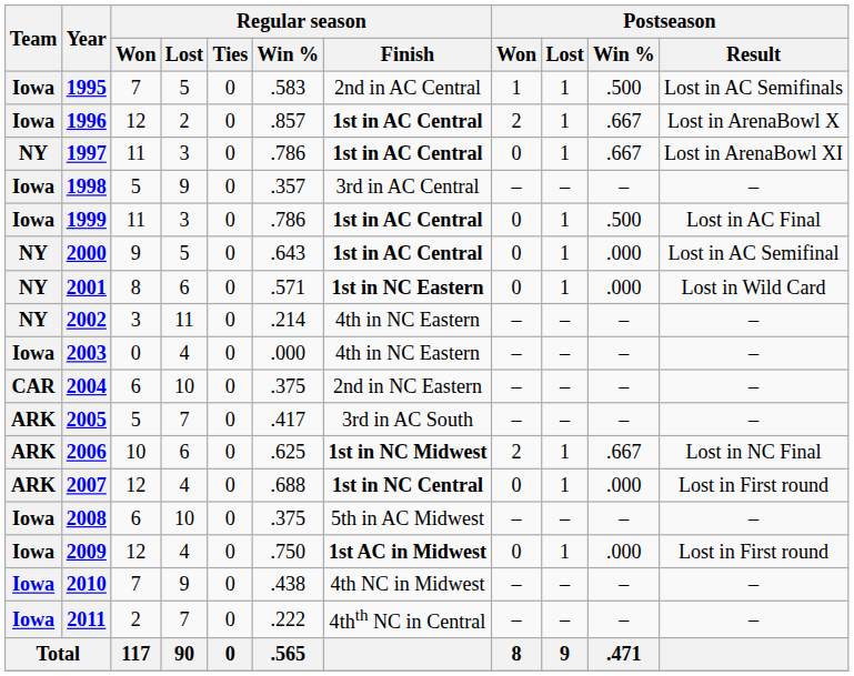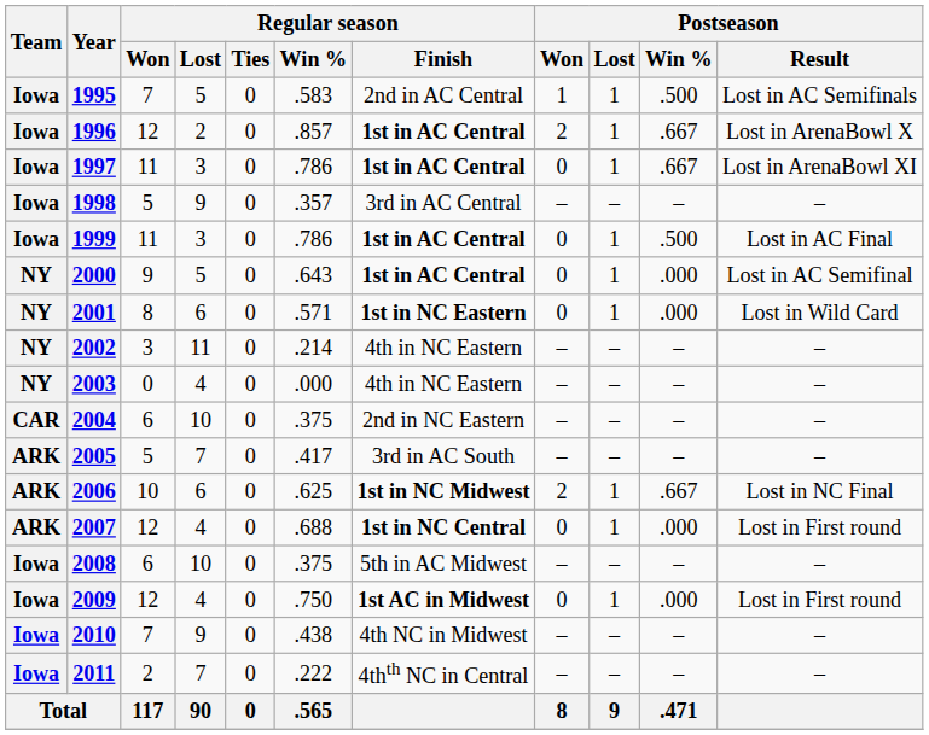1997 | Team: NY -> Iowa
2003 | Team: Iowa -> NY
